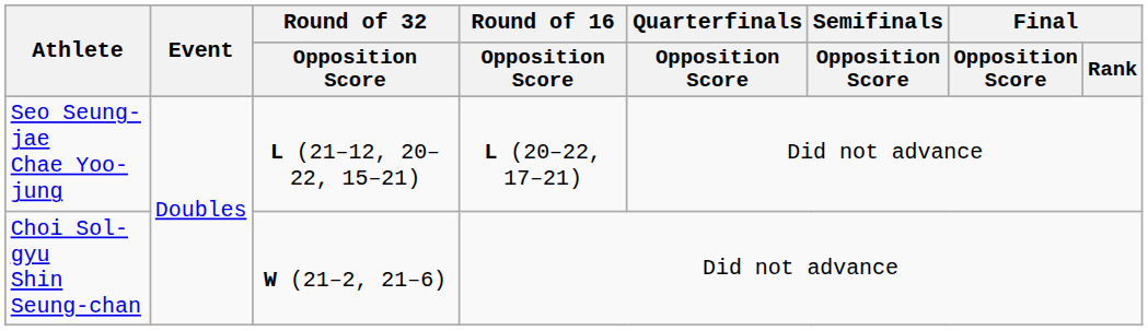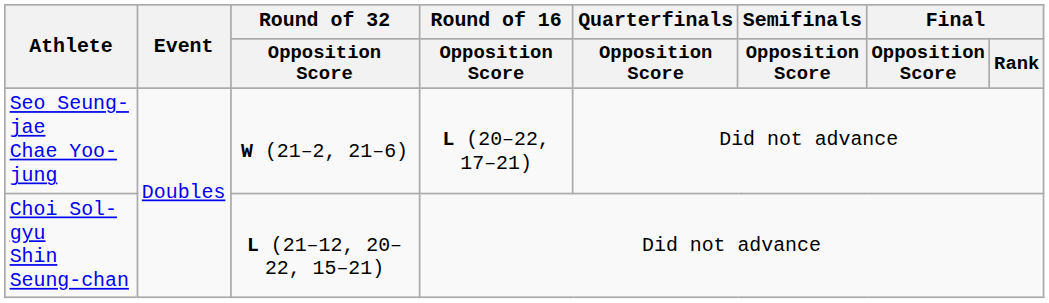Seo Seung-jae Chae Yoo-jung | Round of 32 / Opposition Score: L (21–12, 20–22, 15–21) -> W (21–2, 21–6)
Choi Sol-gyu Shin Seung-chan | Round of 32 / Opposition Score: W (21–2, 21–6) -> L (21–12, 20–22, 15–21)
